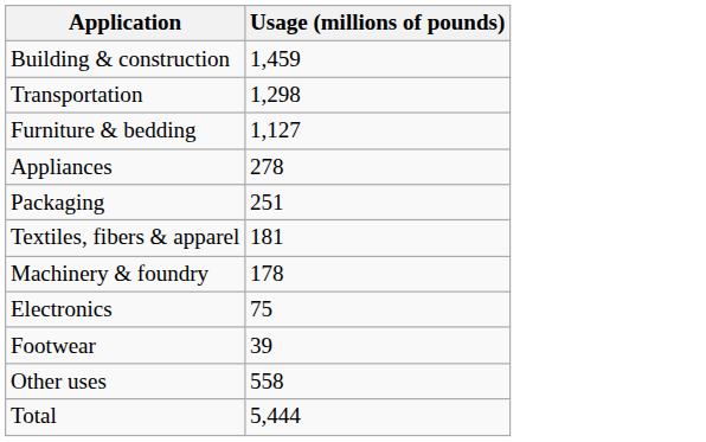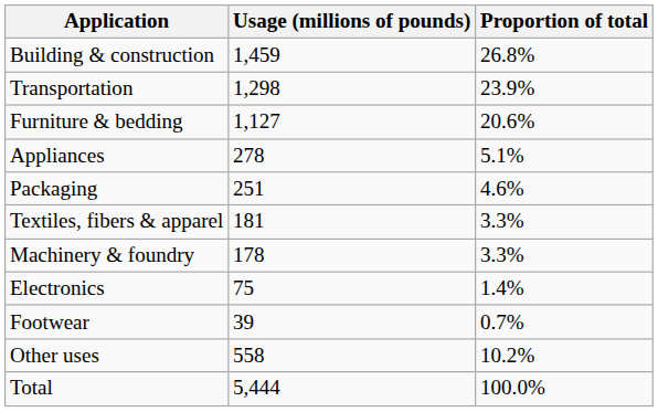+ column: Proportion of total | 26.8% | 23.9% | 20.6% | 5.1% | 4.6% | 3.3% | 3.3% | 1.4% | 0.7% | 10.2% | 100.0%
